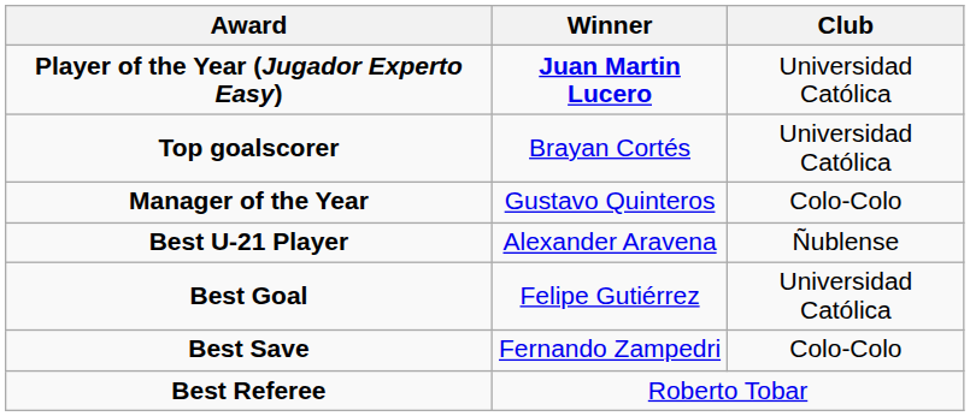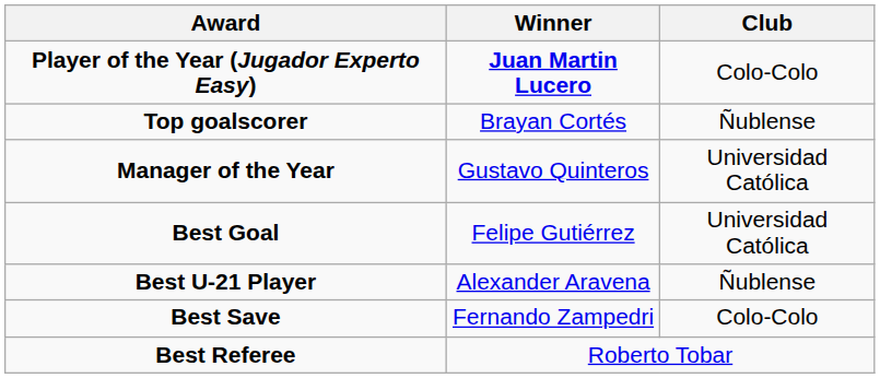Player of the Year (Jugador Experto Easy) | Club: Universidad Católica -> Colo-Colo
Top goalscorer | Club: Universidad Católica -> Ñublense
Manager of the Year | Club: Colo-Colo -> Universidad Católica
rows swapped: Best U-21 Player <-> Best Goal
